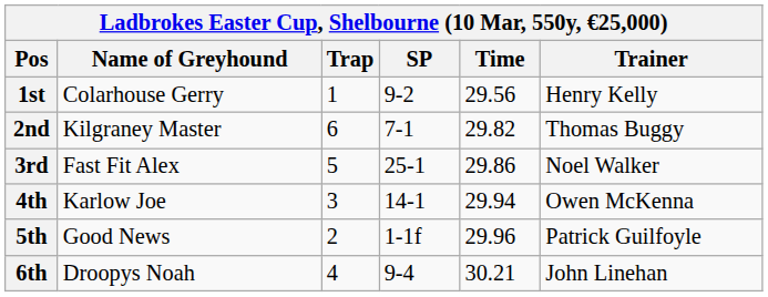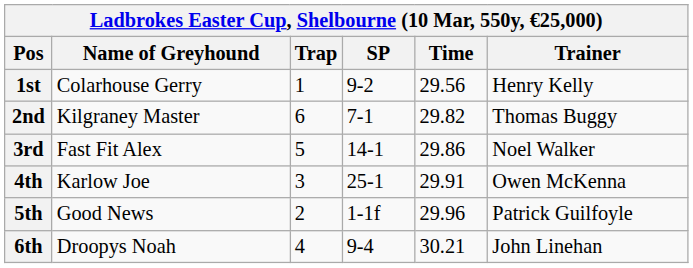3rd | SP: 25-1 -> 14-1
4th | SP: 14-1 -> 25-1
4th | Time: 29.94 -> 29.91
